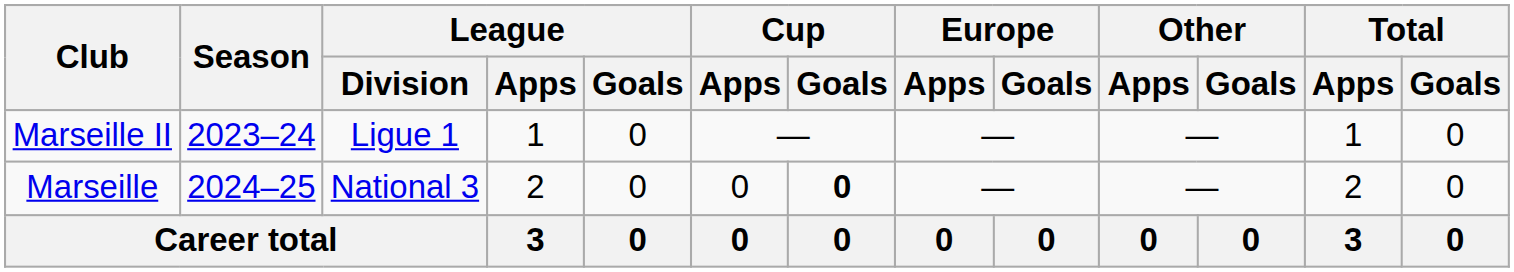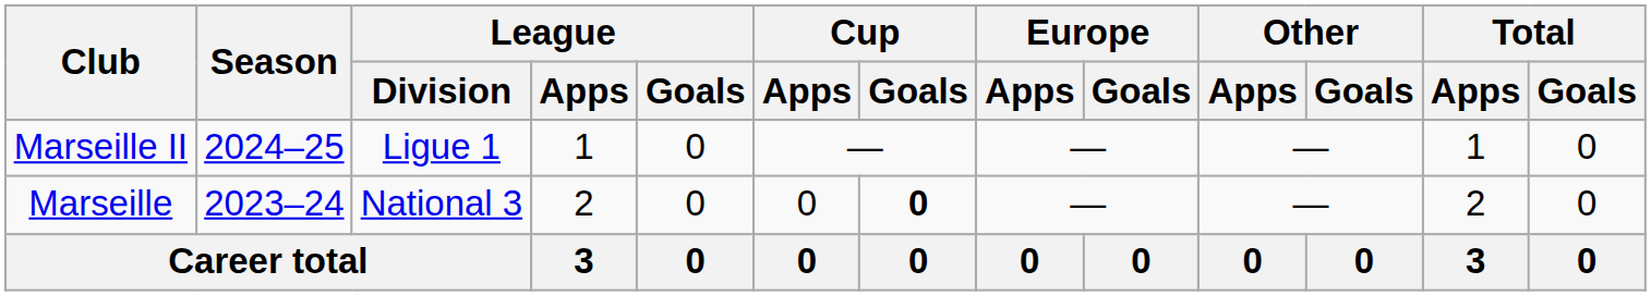Marseille II | Season: 2023–24 -> 2024–25
Marseille | Season: 2024–25 -> 2023–24
